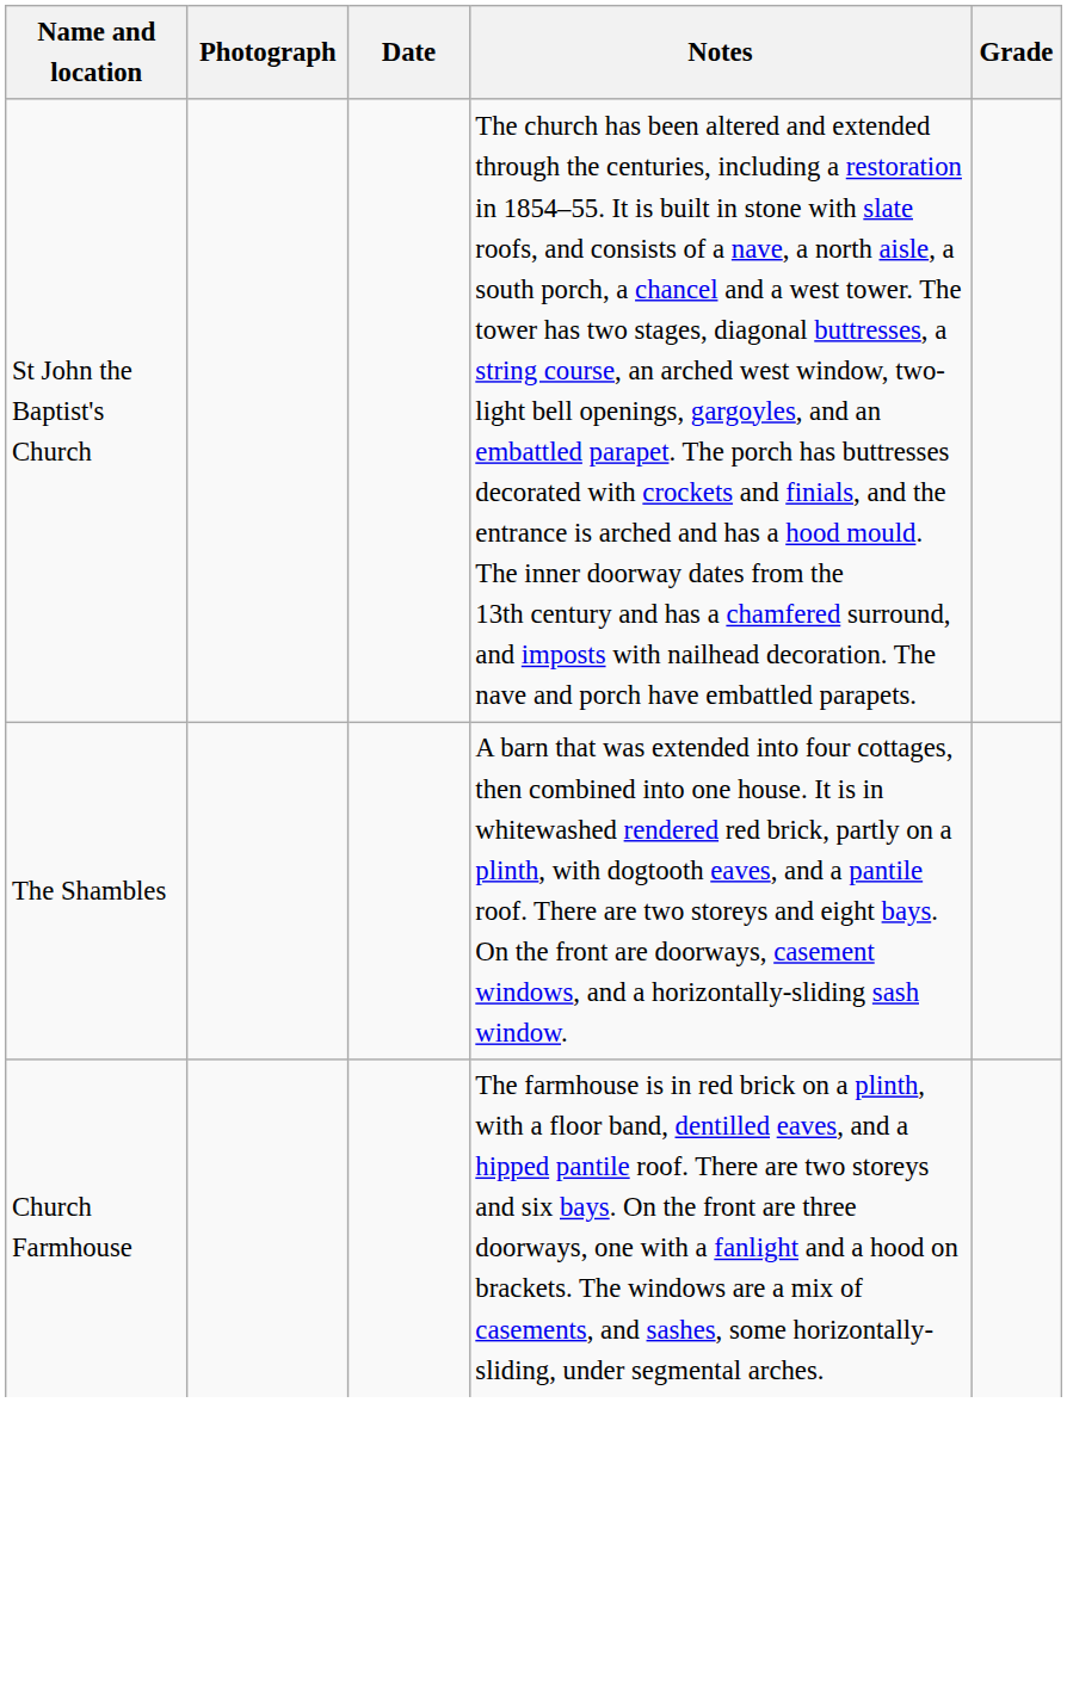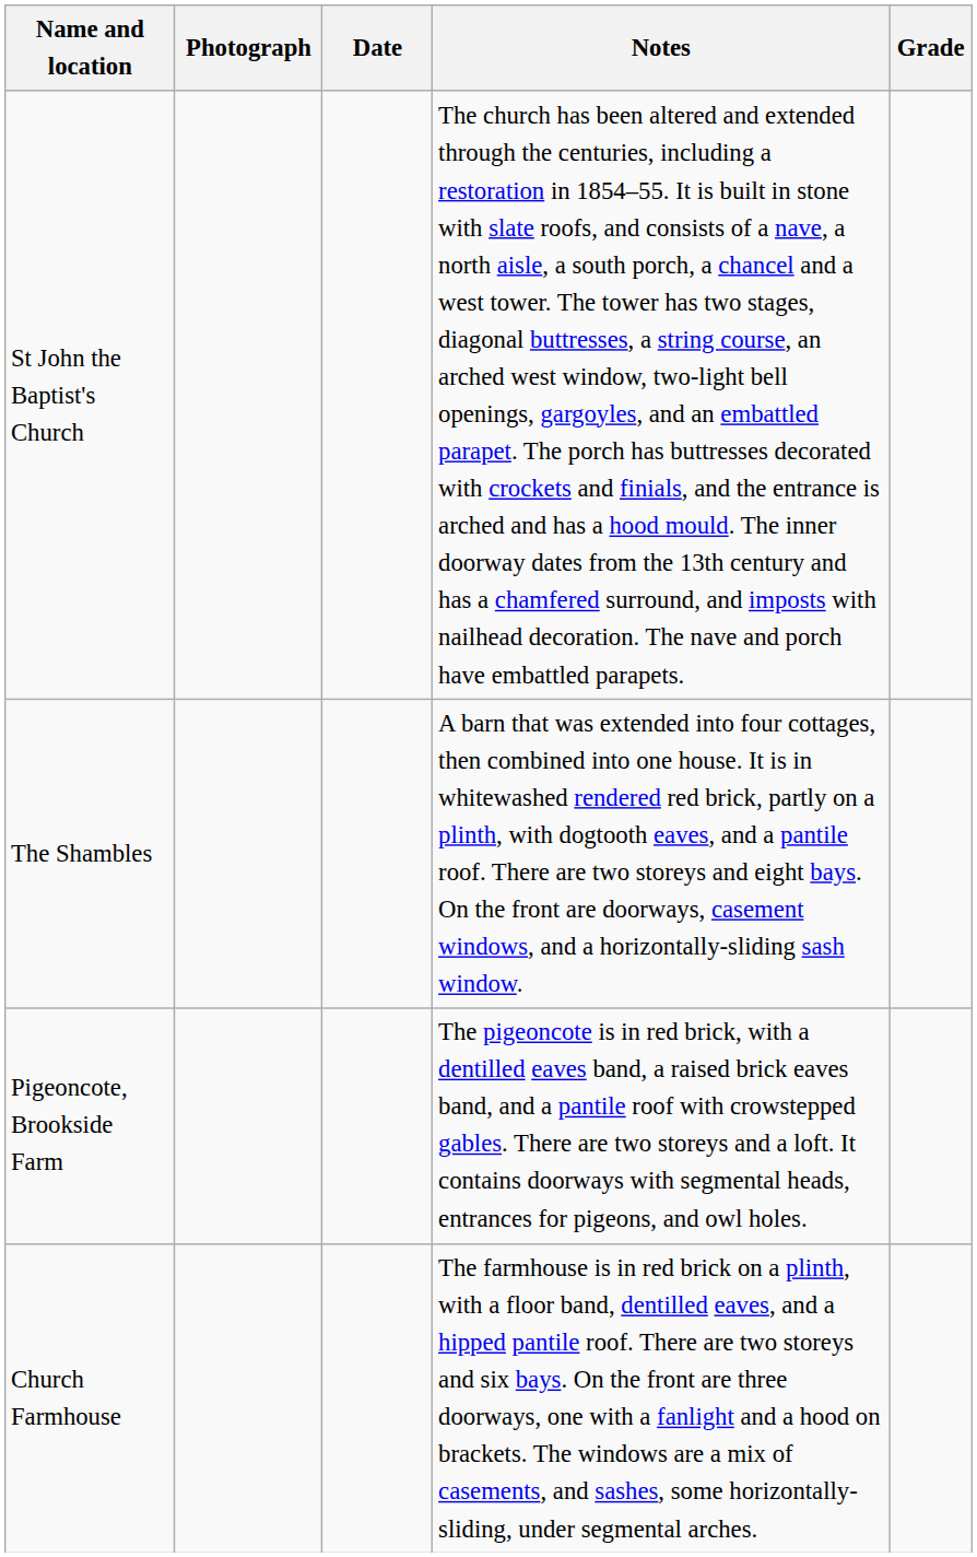+ row: Pigeoncote, Brookside Farm | The pigeoncote is in red brick, with a dentilled eaves band, a raised brick eaves band, and a pantile roof with crowstepped gables. There are two storeys and a loft. It contains doorways with segmental heads, entrances for pigeons, and owl holes.
